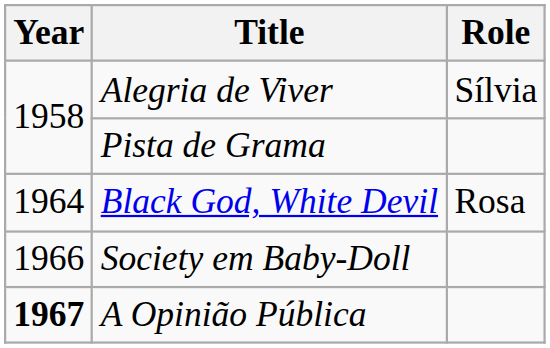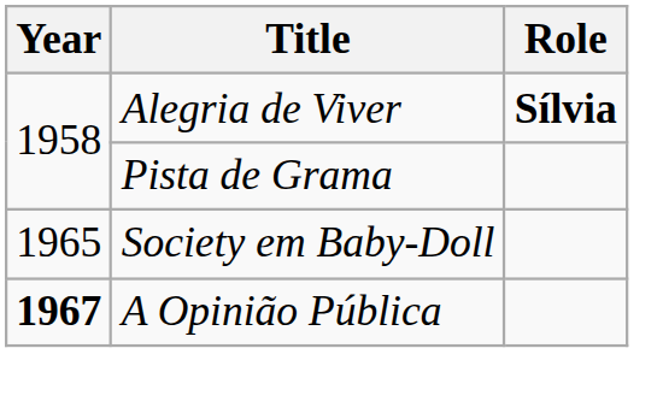Alegria de Viver | Role: normal -> bold
- row: 1964 | Black God, White Devil | Rosa
Society em Baby-Doll | Year: 1966 -> 1965
